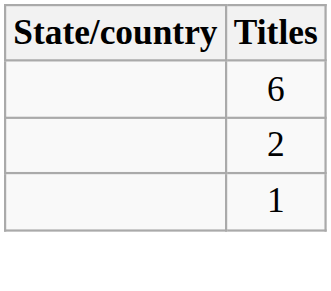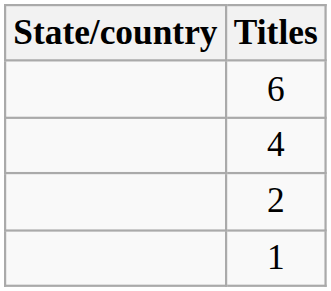+ row: 4
